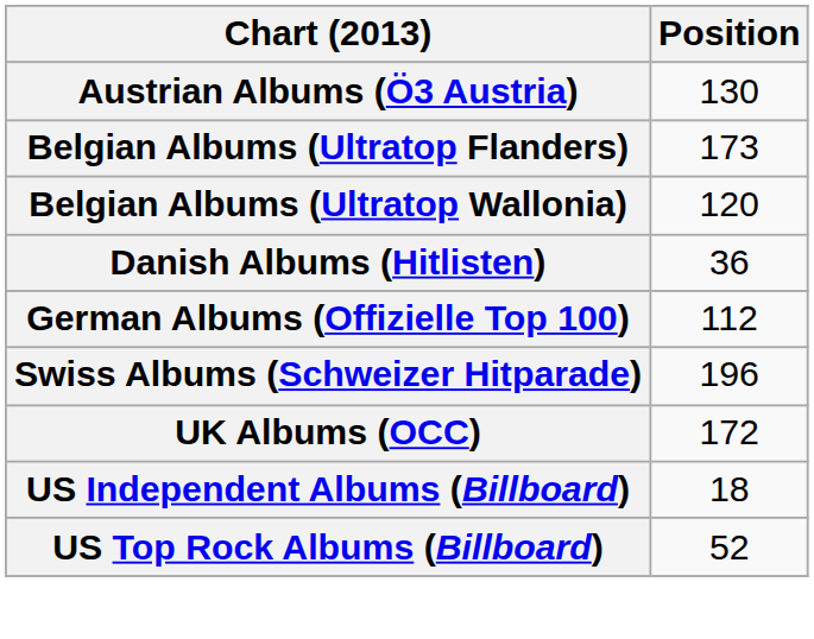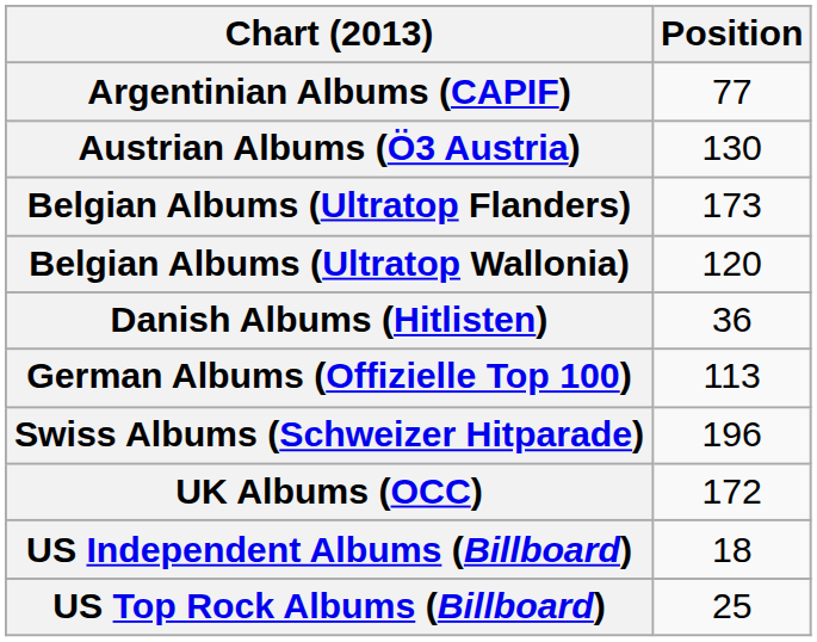+ row: Argentinian Albums (CAPIF) | 77
German Albums (Offizielle Top 100) | Position: 112 -> 113
US Top Rock Albums (Billboard) | Position: 52 -> 25
